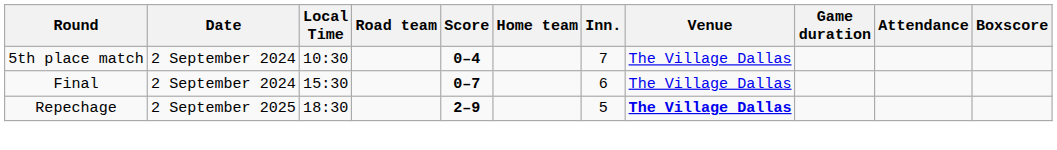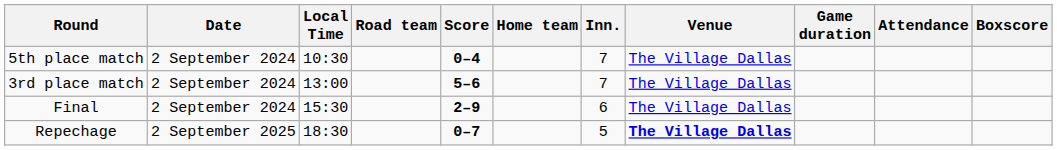+ row: 3rd place match | 2 September 2024 | 13:00 | 5–6 | 7 | The Village Dallas
Final | Score: 0–7 -> 2–9
Repechage | Score: 2–9 -> 0–7
